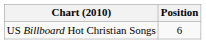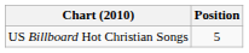US Billboard Hot Christian Songs | Position: 6 -> 5
